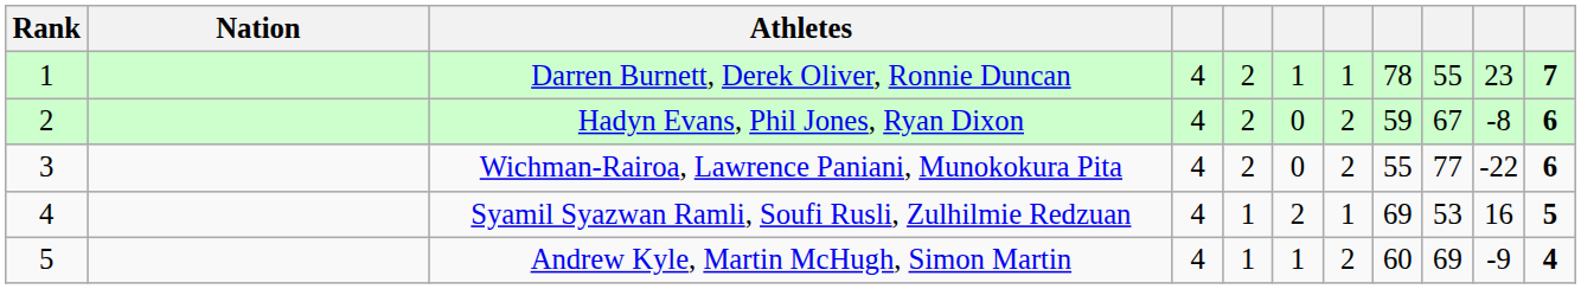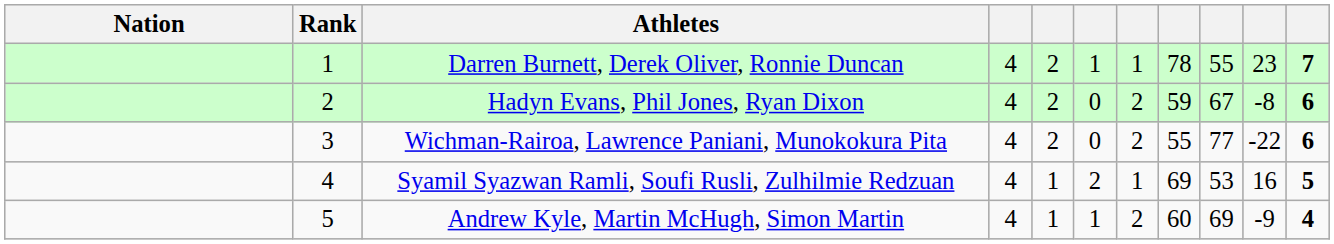columns swapped: Rank <-> Nation
